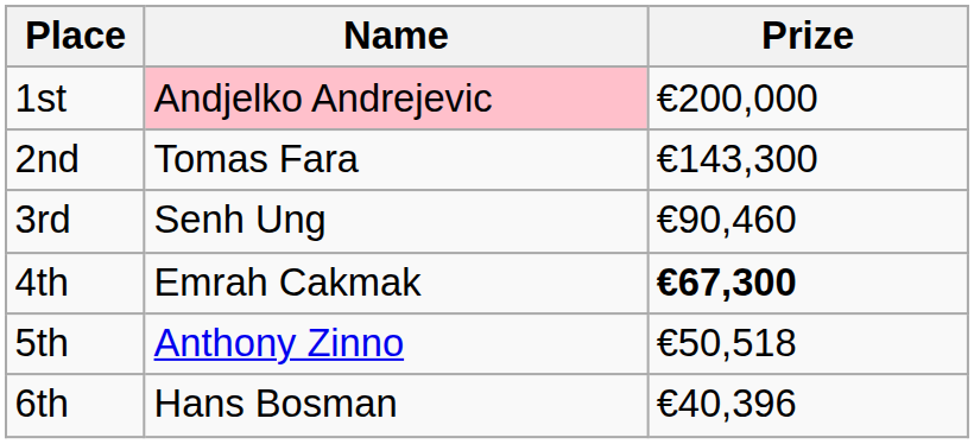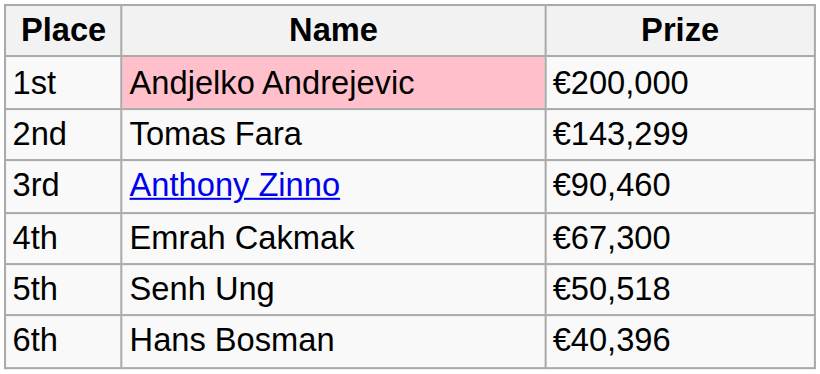2nd | Prize: €143,300 -> €143,299
3rd | Name: Senh Ung -> Anthony Zinno
4th | Prize: bold -> normal
5th | Name: Anthony Zinno -> Senh Ung
